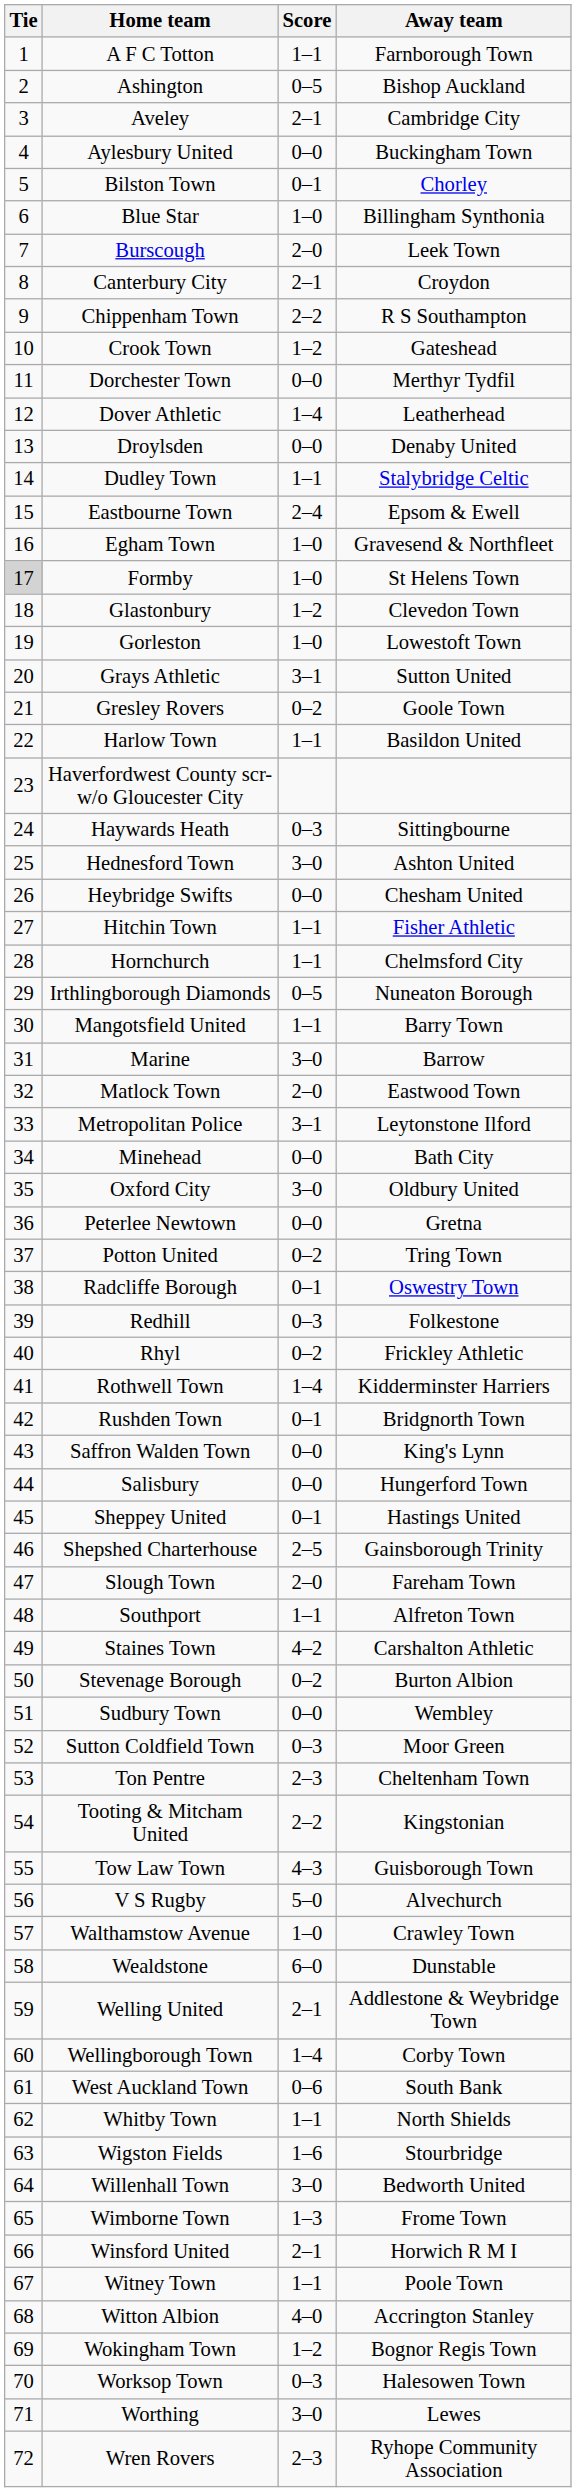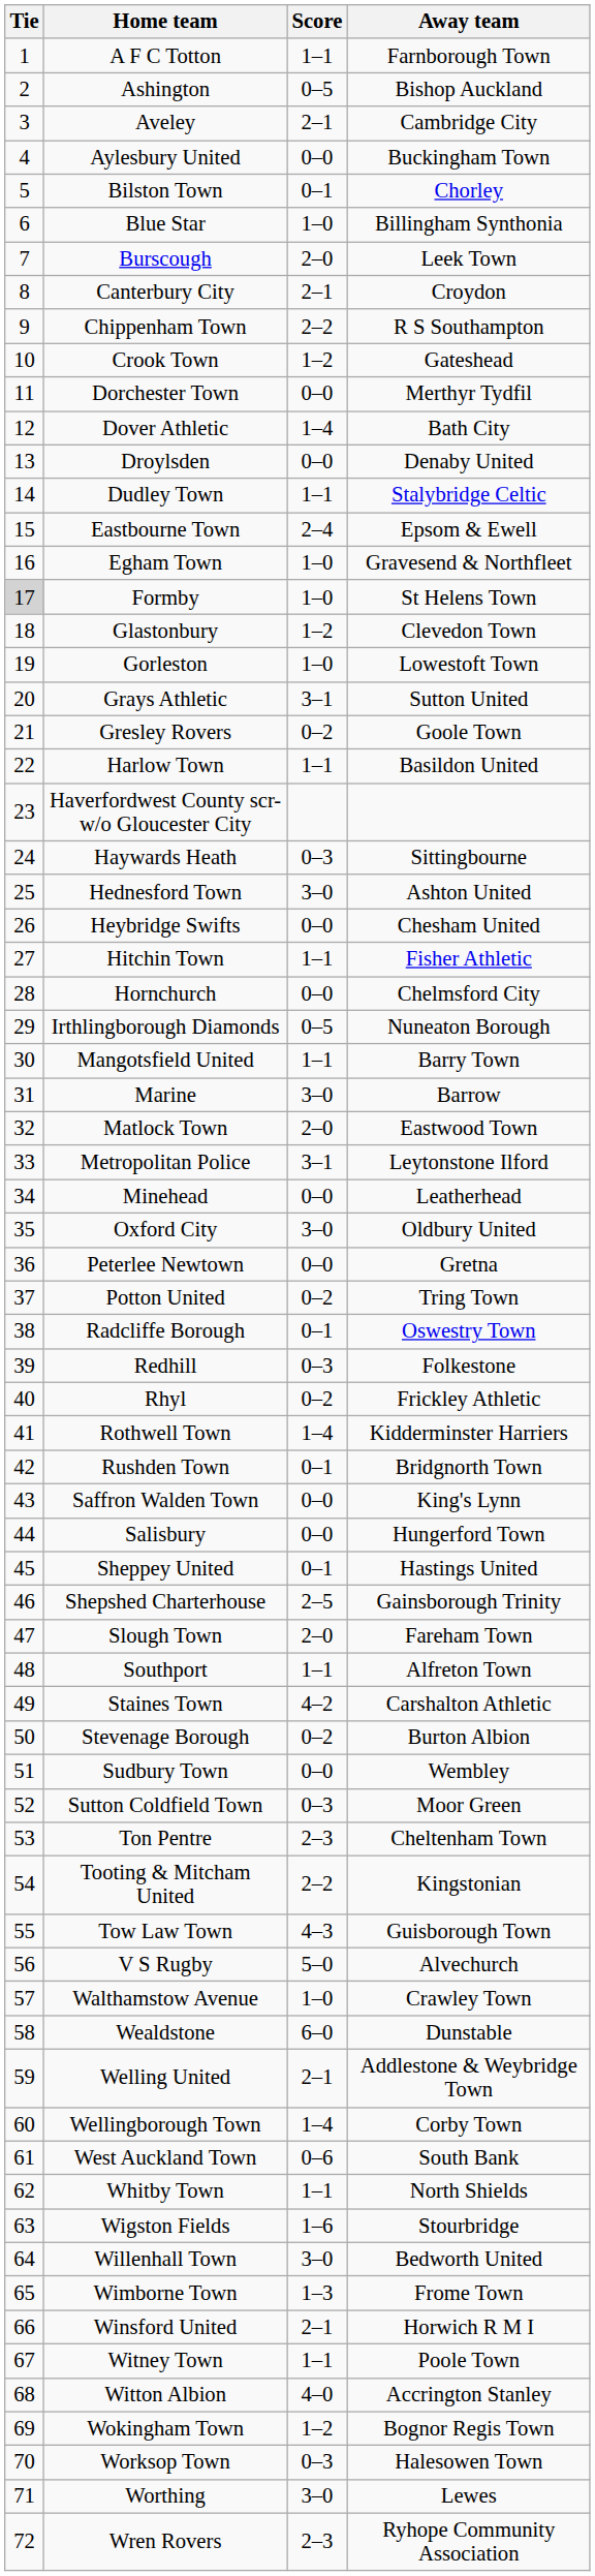Dover Athletic | Away team: Leatherhead -> Bath City
Hornchurch | Score: 1–1 -> 0–0
Minehead | Away team: Bath City -> Leatherhead
